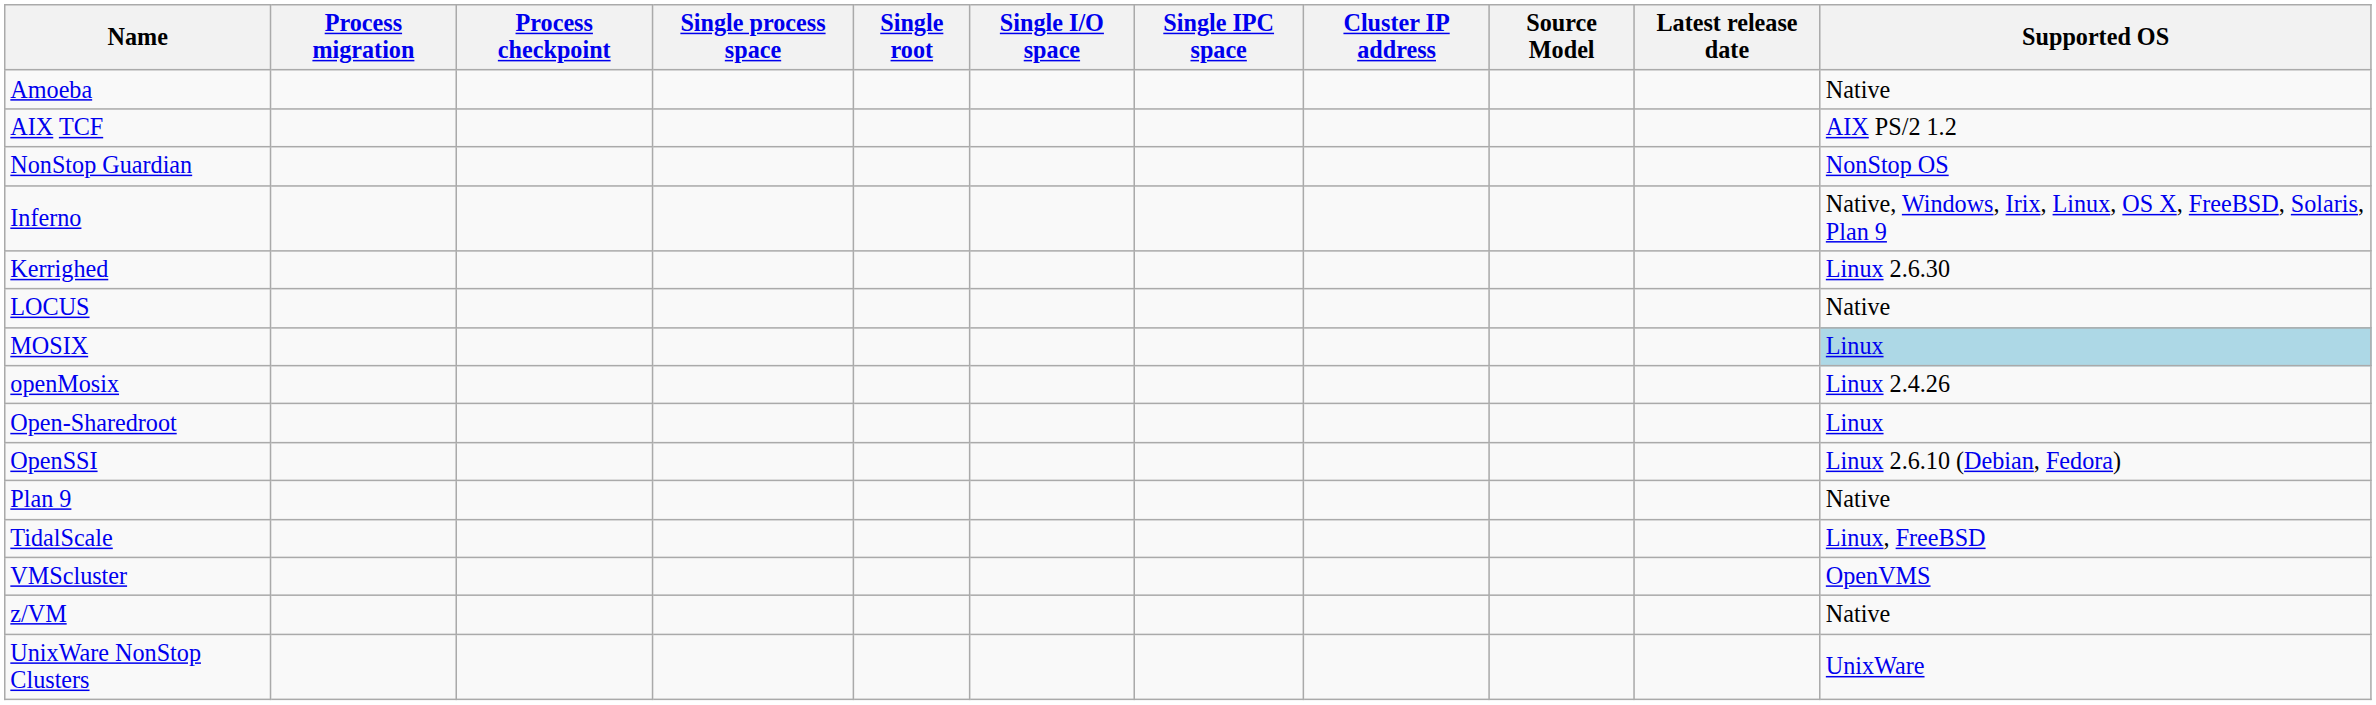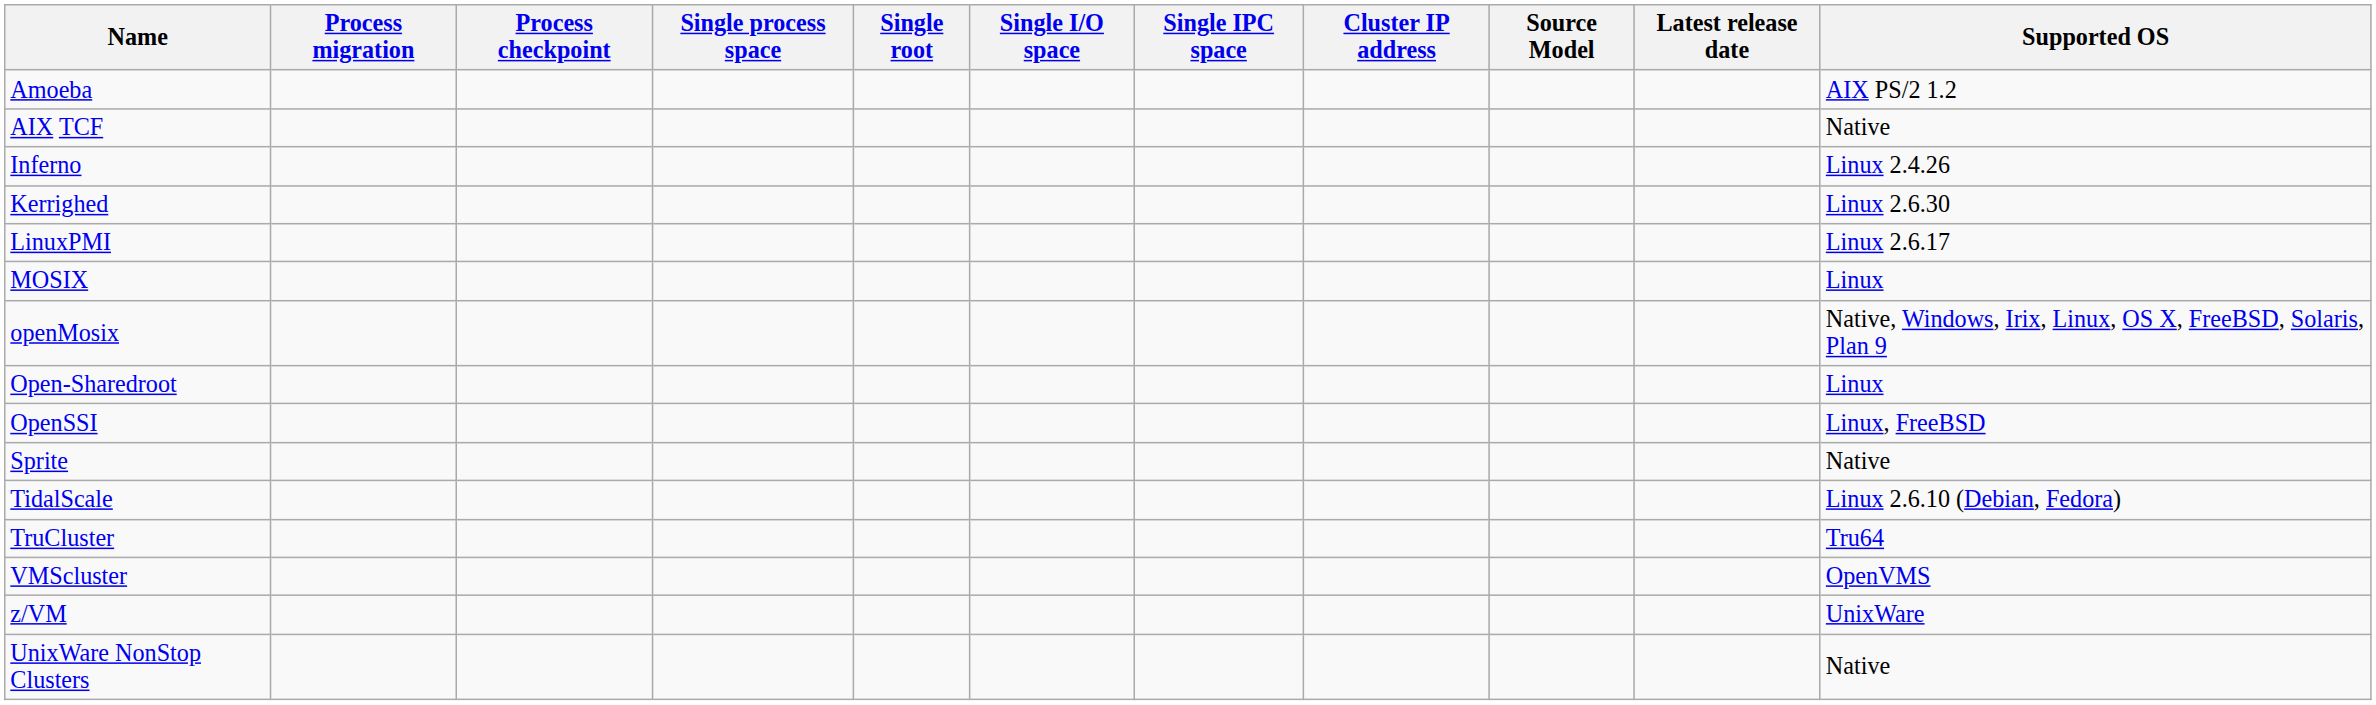Amoeba | Supported OS: Native -> AIX PS/2 1.2
AIX TCF | Supported OS: AIX PS/2 1.2 -> Native
- row: NonStop Guardian | NonStop OS
Inferno | Supported OS: Native, Windows, Irix, Linux, OS X, FreeBSD, Solaris, Plan 9 -> Linux 2.4.26
+ row: LinuxPMI | Linux 2.6.17
- row: LOCUS | Native
MOSIX | Supported OS: lightblue background -> no background
openMosix | Supported OS: Linux 2.4.26 -> Native, Windows, Irix, Linux, OS X, FreeBSD, Solaris, Plan 9
OpenSSI | Supported OS: Linux 2.6.10 (Debian, Fedora) -> Linux, FreeBSD
- row: Plan 9 | Native
+ row: Sprite | Native
TidalScale | Supported OS: Linux, FreeBSD -> Linux 2.6.10 (Debian, Fedora)
+ row: TruCluster | Tru64
z/VM | Supported OS: Native -> UnixWare
UnixWare NonStop Clusters | Supported OS: UnixWare -> Native
